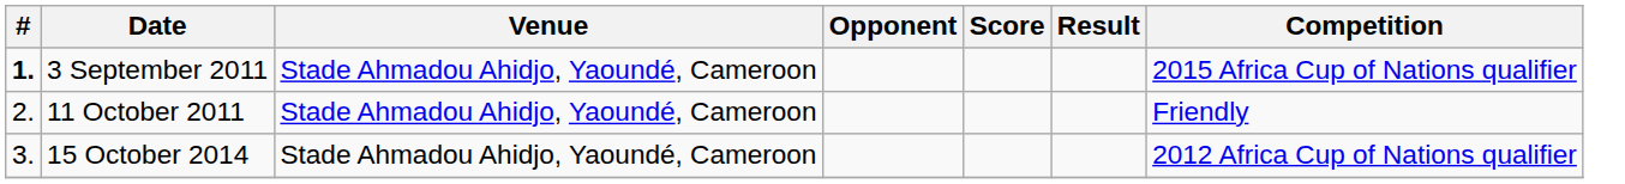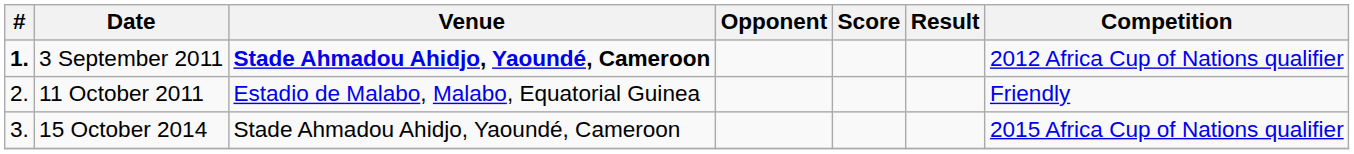3 September 2011 | Venue: normal -> bold
3 September 2011 | Competition: 2015 Africa Cup of Nations qualifier -> 2012 Africa Cup of Nations qualifier
11 October 2011 | Venue: Stade Ahmadou Ahidjo, Yaoundé, Cameroon -> Estadio de Malabo, Malabo, Equatorial Guinea
15 October 2014 | Competition: 2012 Africa Cup of Nations qualifier -> 2015 Africa Cup of Nations qualifier
